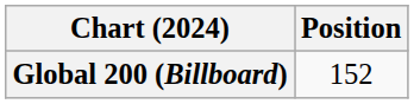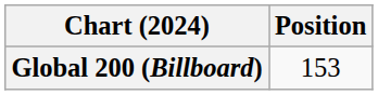Global 200 (Billboard) | Position: 152 -> 153
